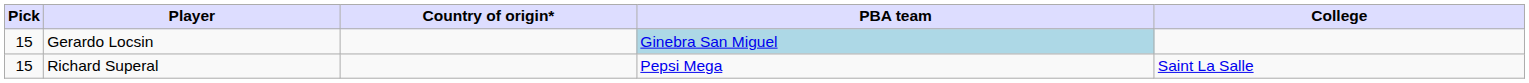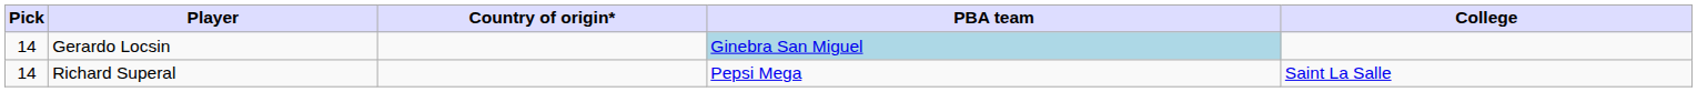Gerardo Locsin | Pick: 15 -> 14
Richard Superal | Pick: 15 -> 14
